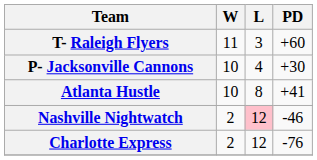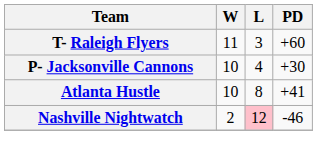- row: Charlotte Express | 2 | 12 | -76
